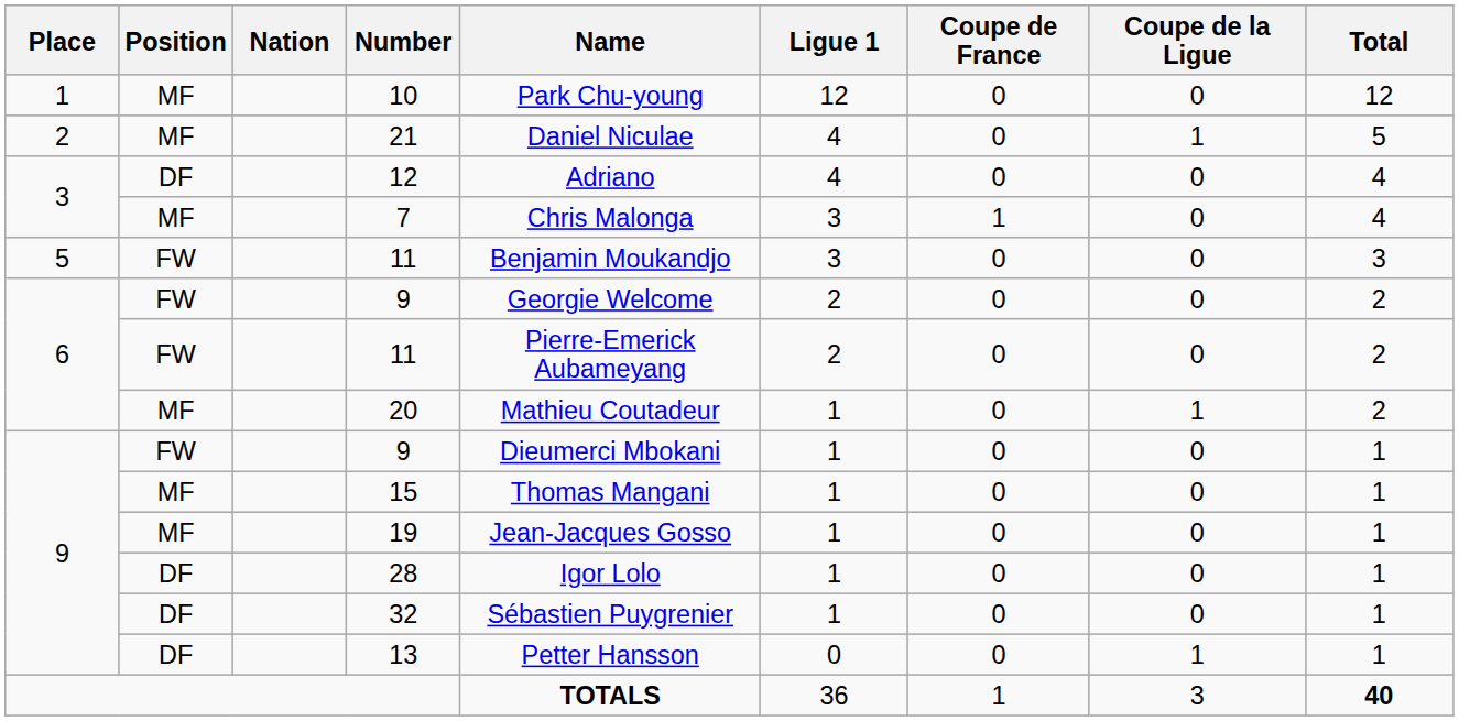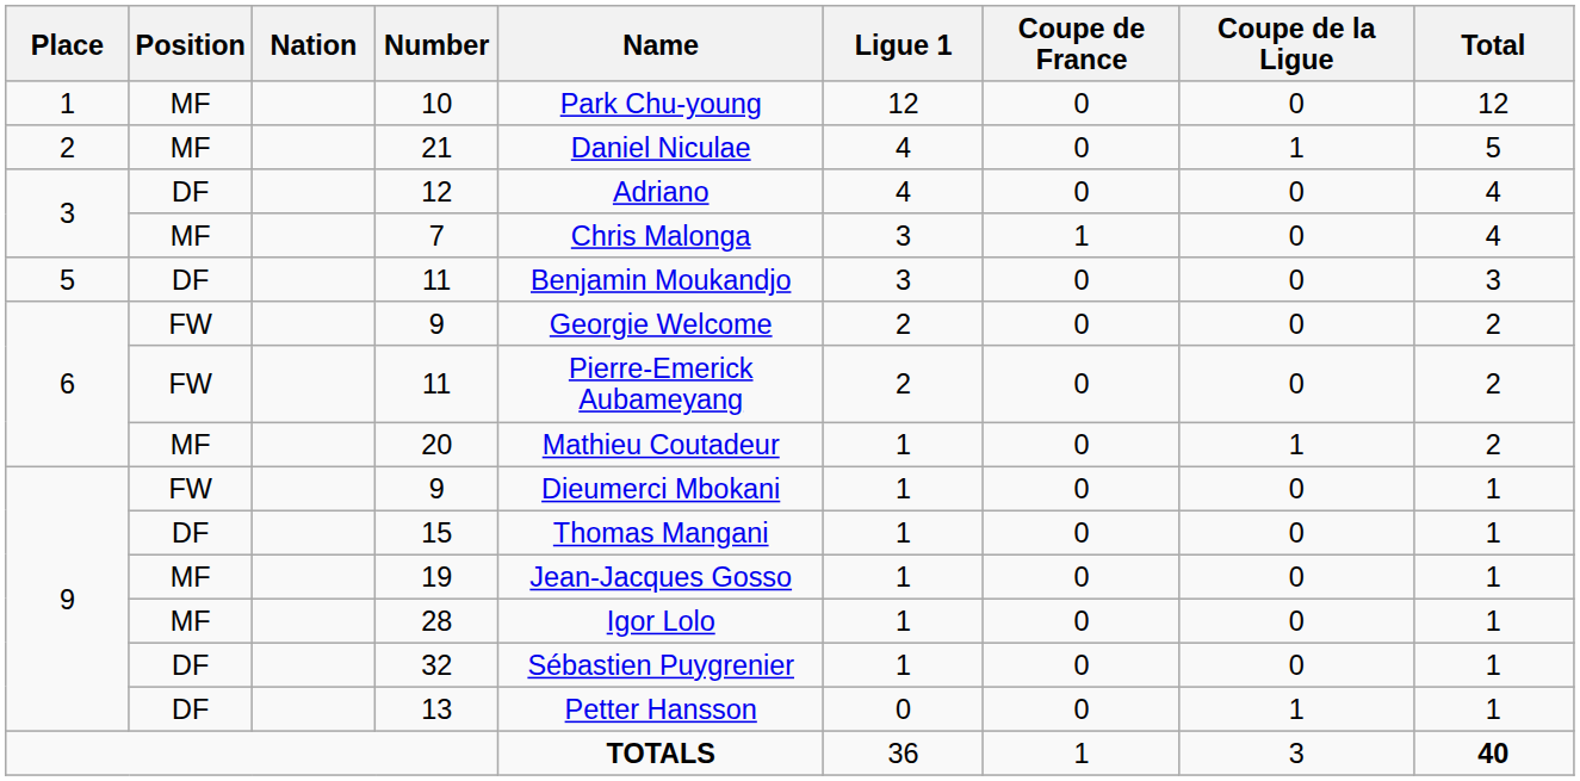5 / 11 | Position: FW -> DF
15 | Position: MF -> DF
28 | Position: DF -> MF
